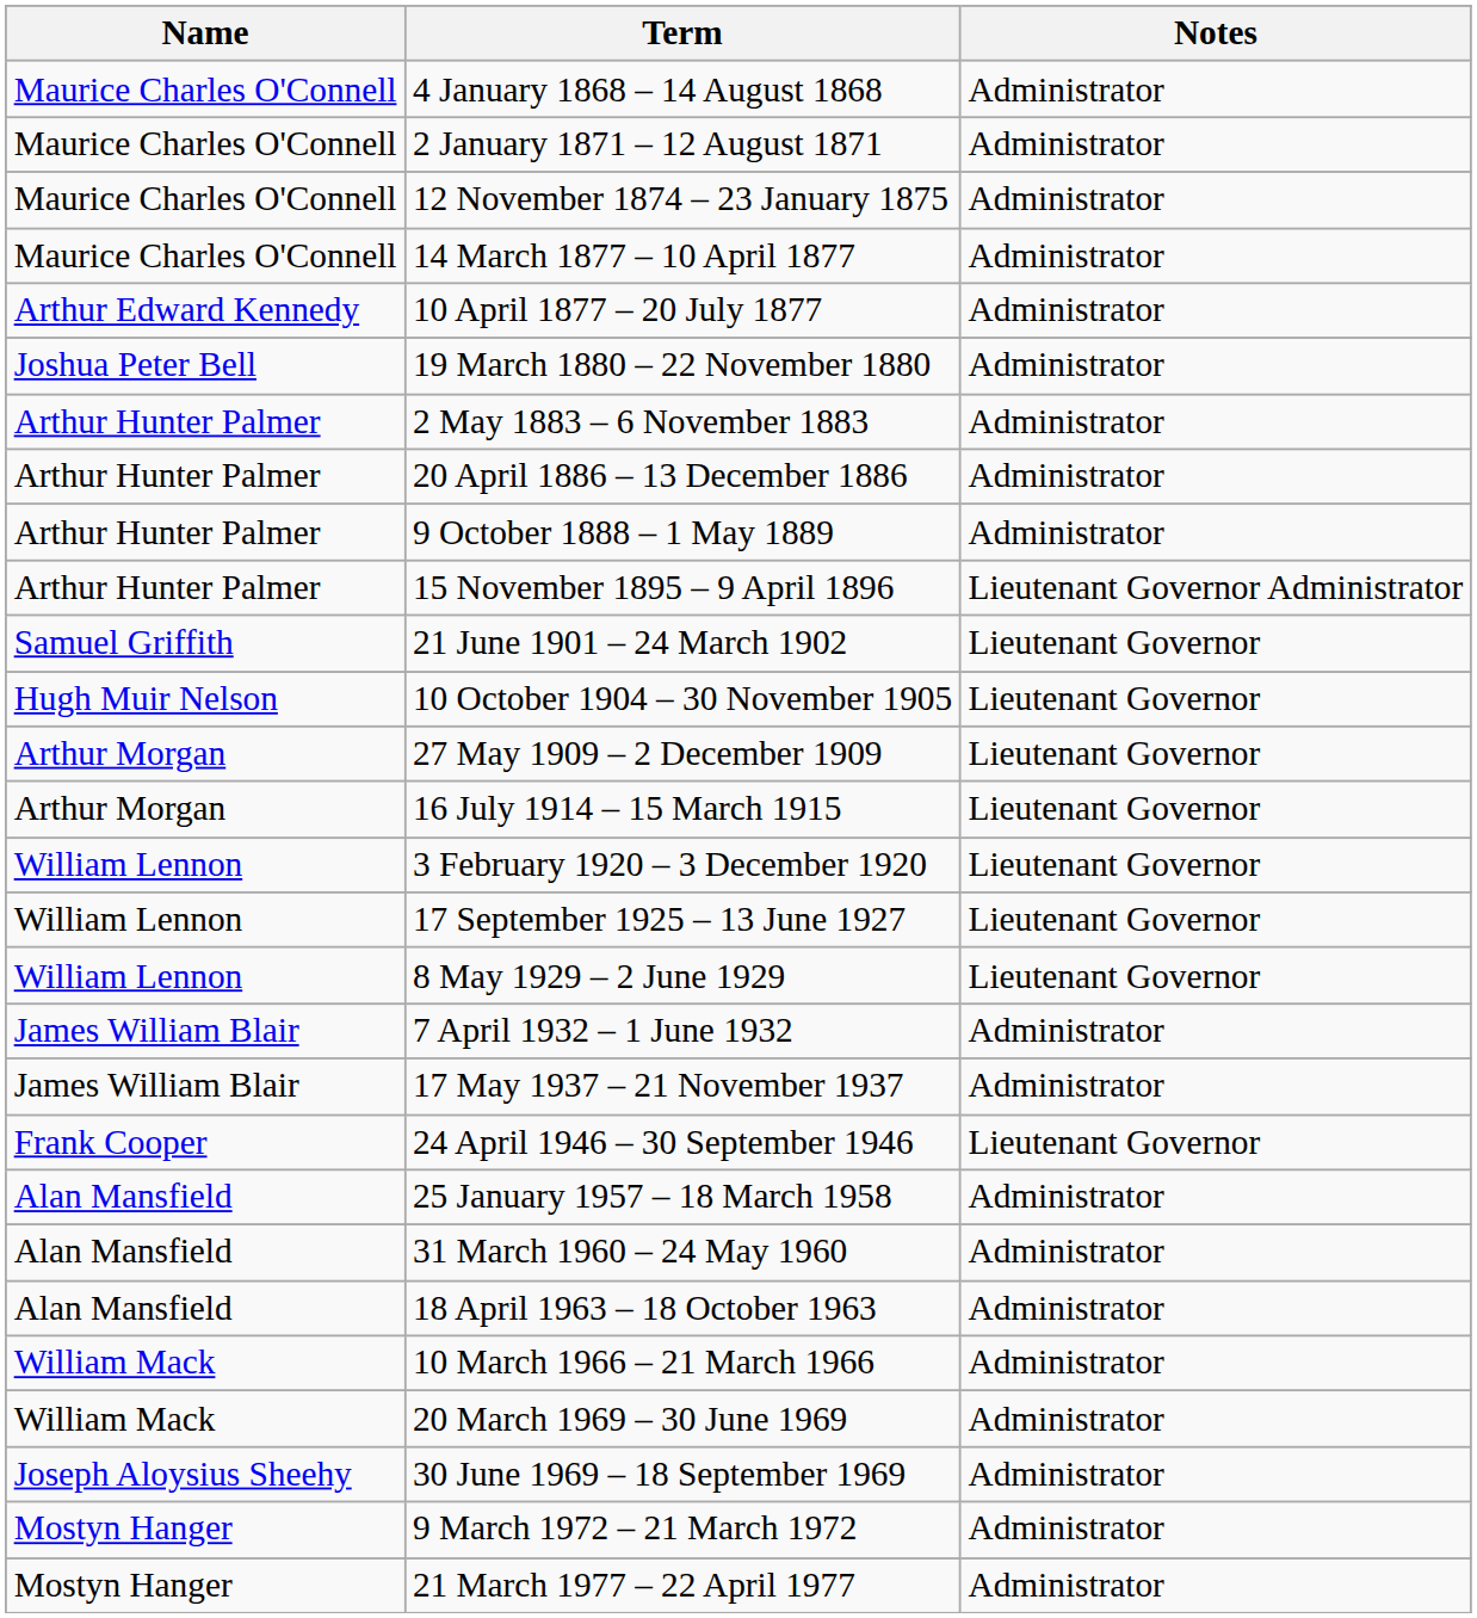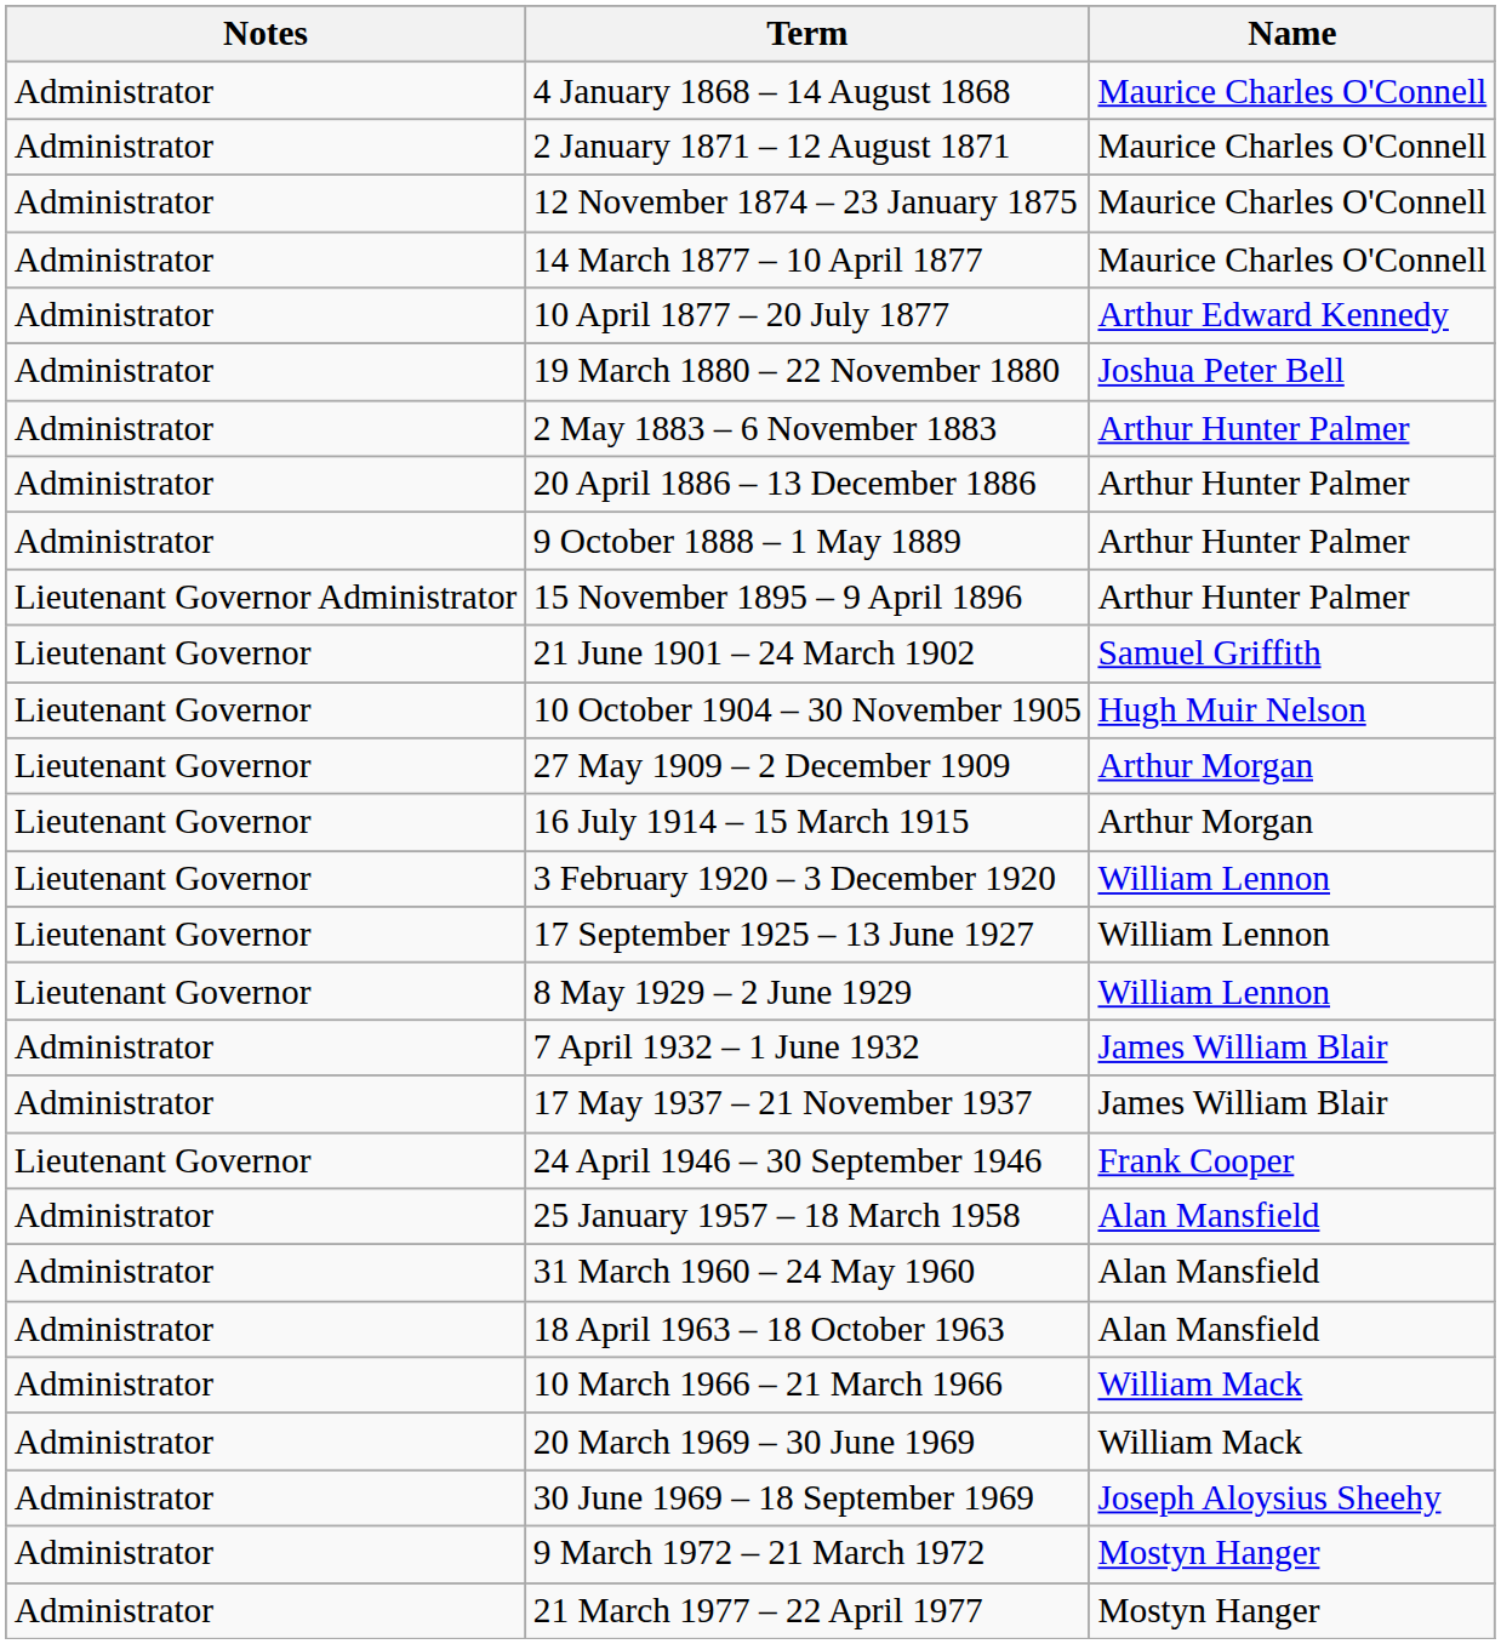columns swapped: Name <-> Notes
